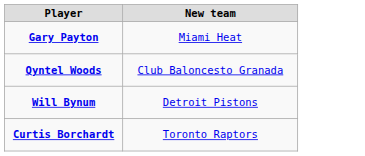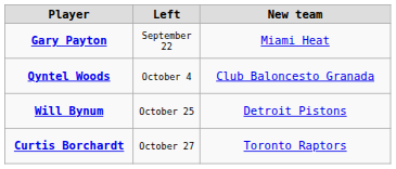+ column: Left | September 22 | October 4 | October 25 | October 27
